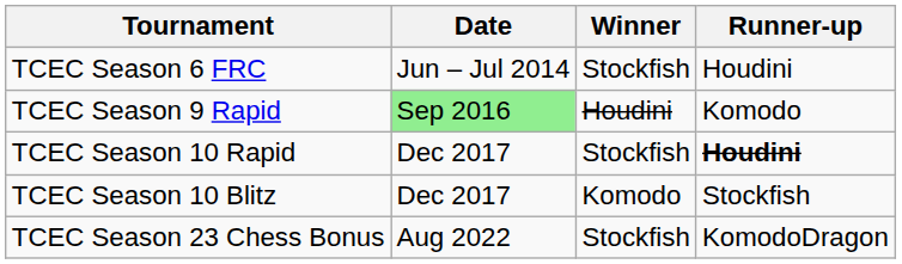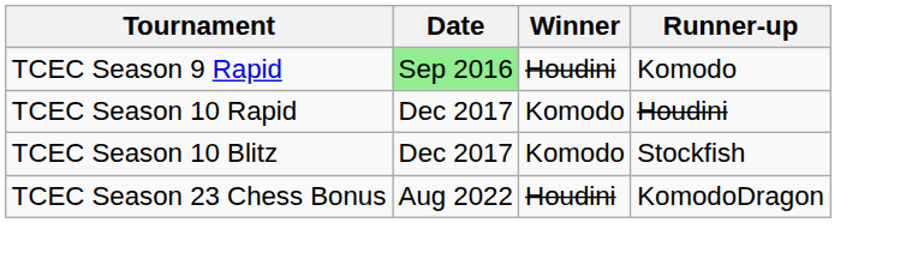- row: TCEC Season 6 FRC | Jun – Jul 2014 | Stockfish | Houdini
TCEC Season 10 Rapid | Winner: Stockfish -> Komodo
TCEC Season 10 Rapid | Runner-up: bold -> normal
TCEC Season 23 Chess Bonus | Winner: Stockfish -> Houdini
